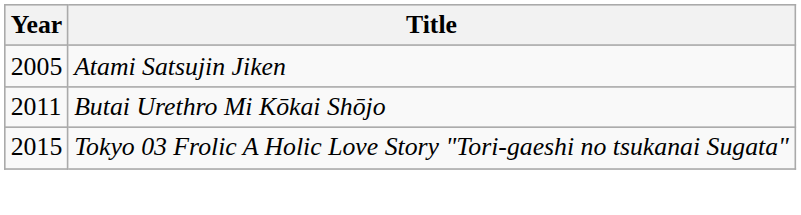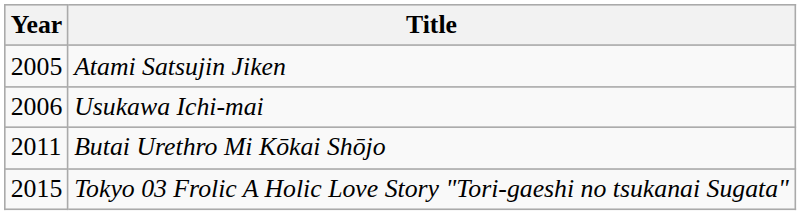+ row: 2006 | Usukawa Ichi-mai
